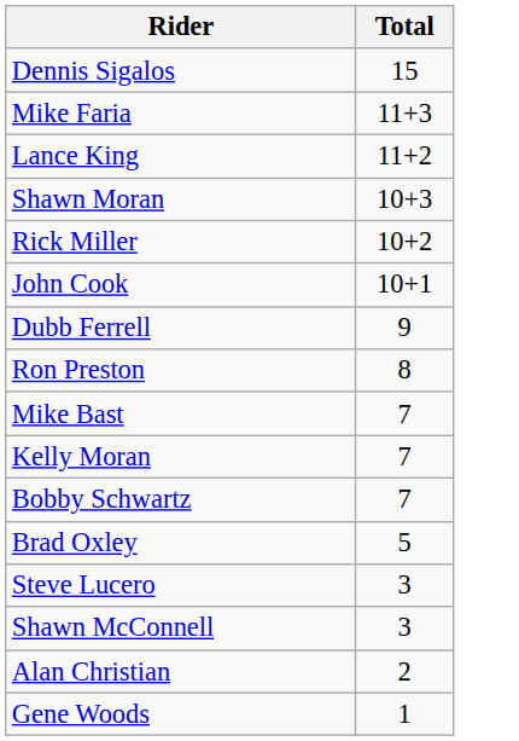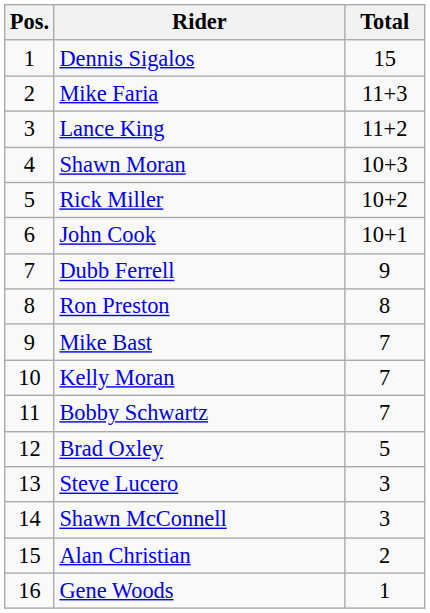+ column: Pos. | 1 | 2 | 3 | 4 | 5 | 6 | 7 | 8 | 9 | 10 | 11 | 12 | 13 | 14 | 15 | 16
